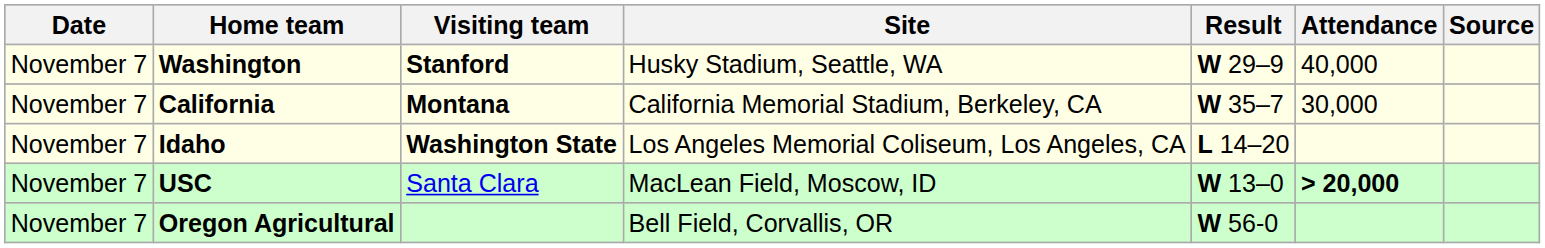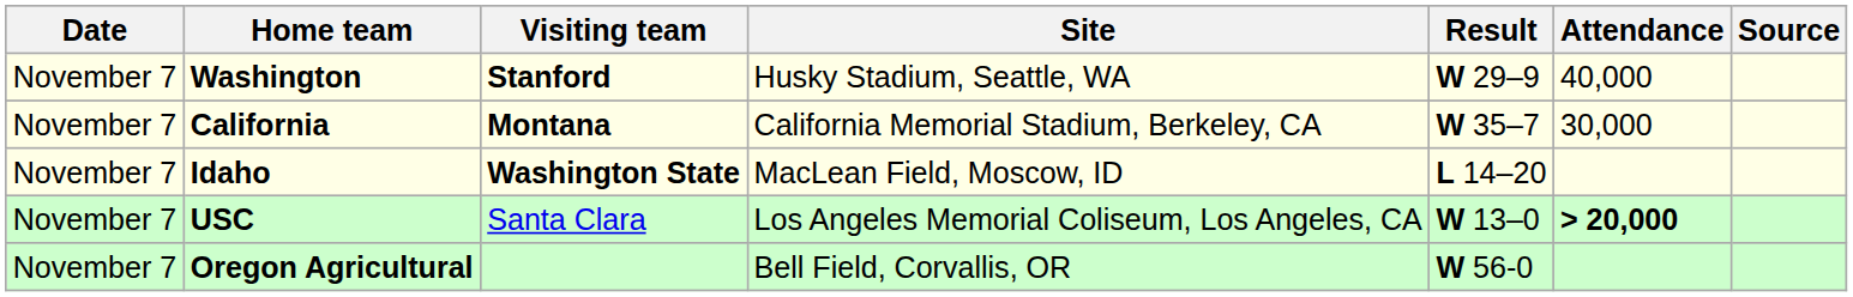Idaho | Site: Los Angeles Memorial Coliseum, Los Angeles, CA -> MacLean Field, Moscow, ID
USC | Site: MacLean Field, Moscow, ID -> Los Angeles Memorial Coliseum, Los Angeles, CA
